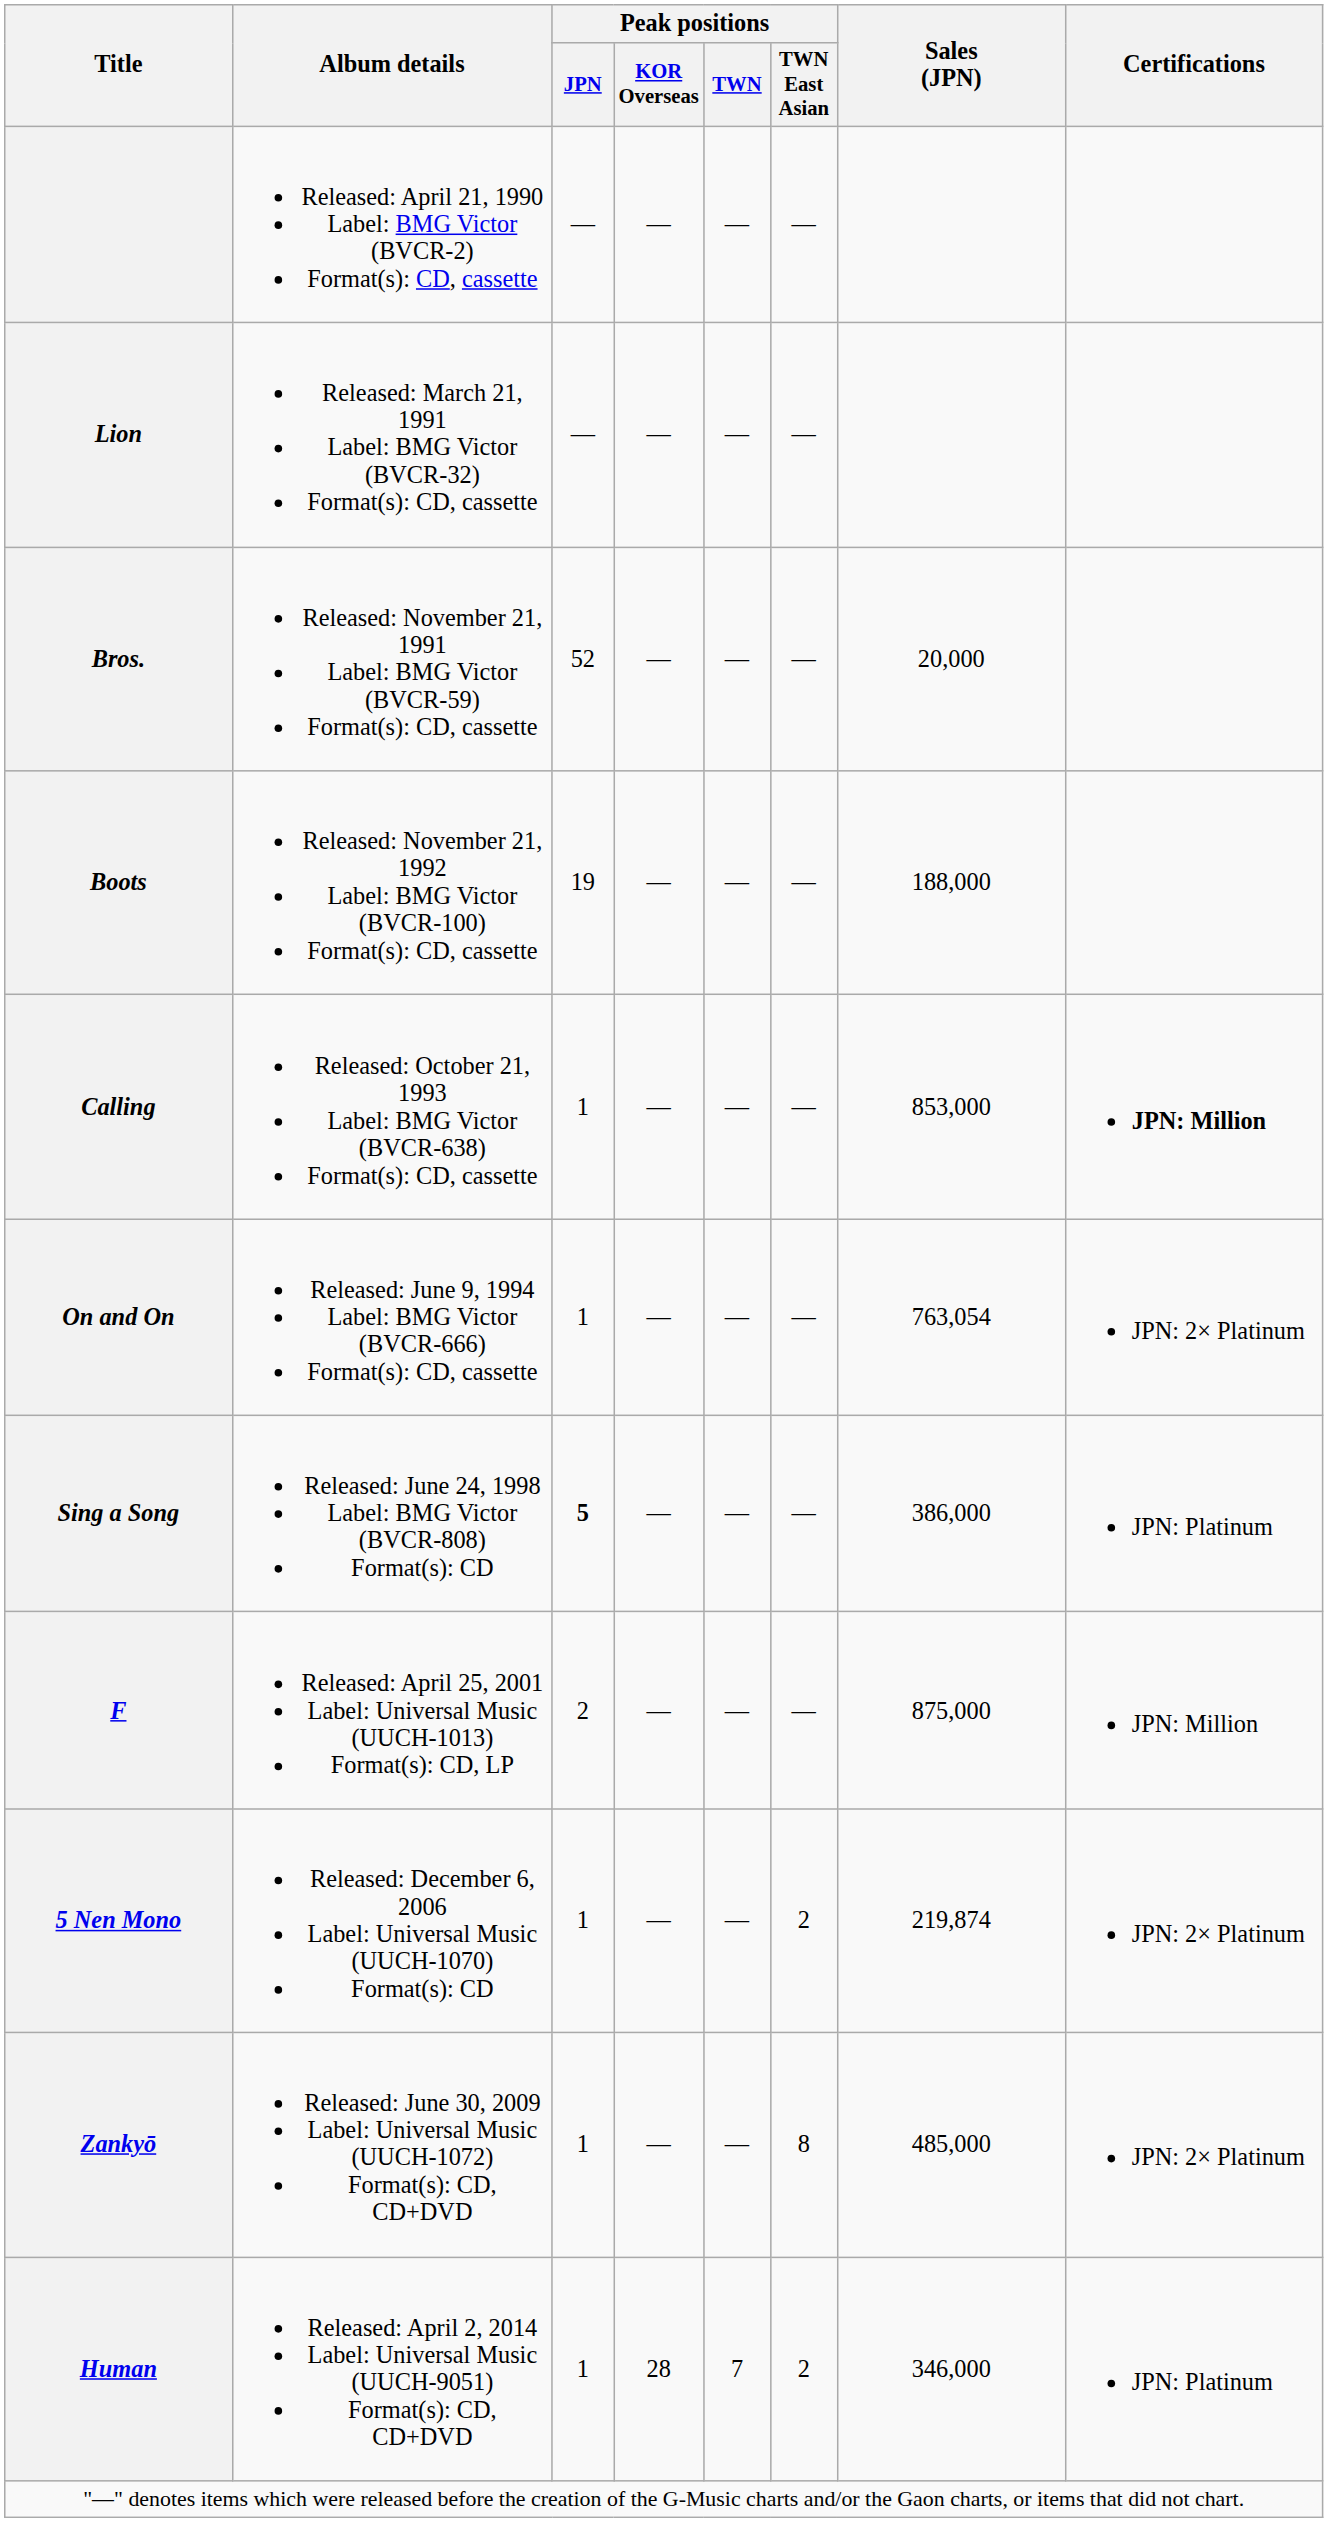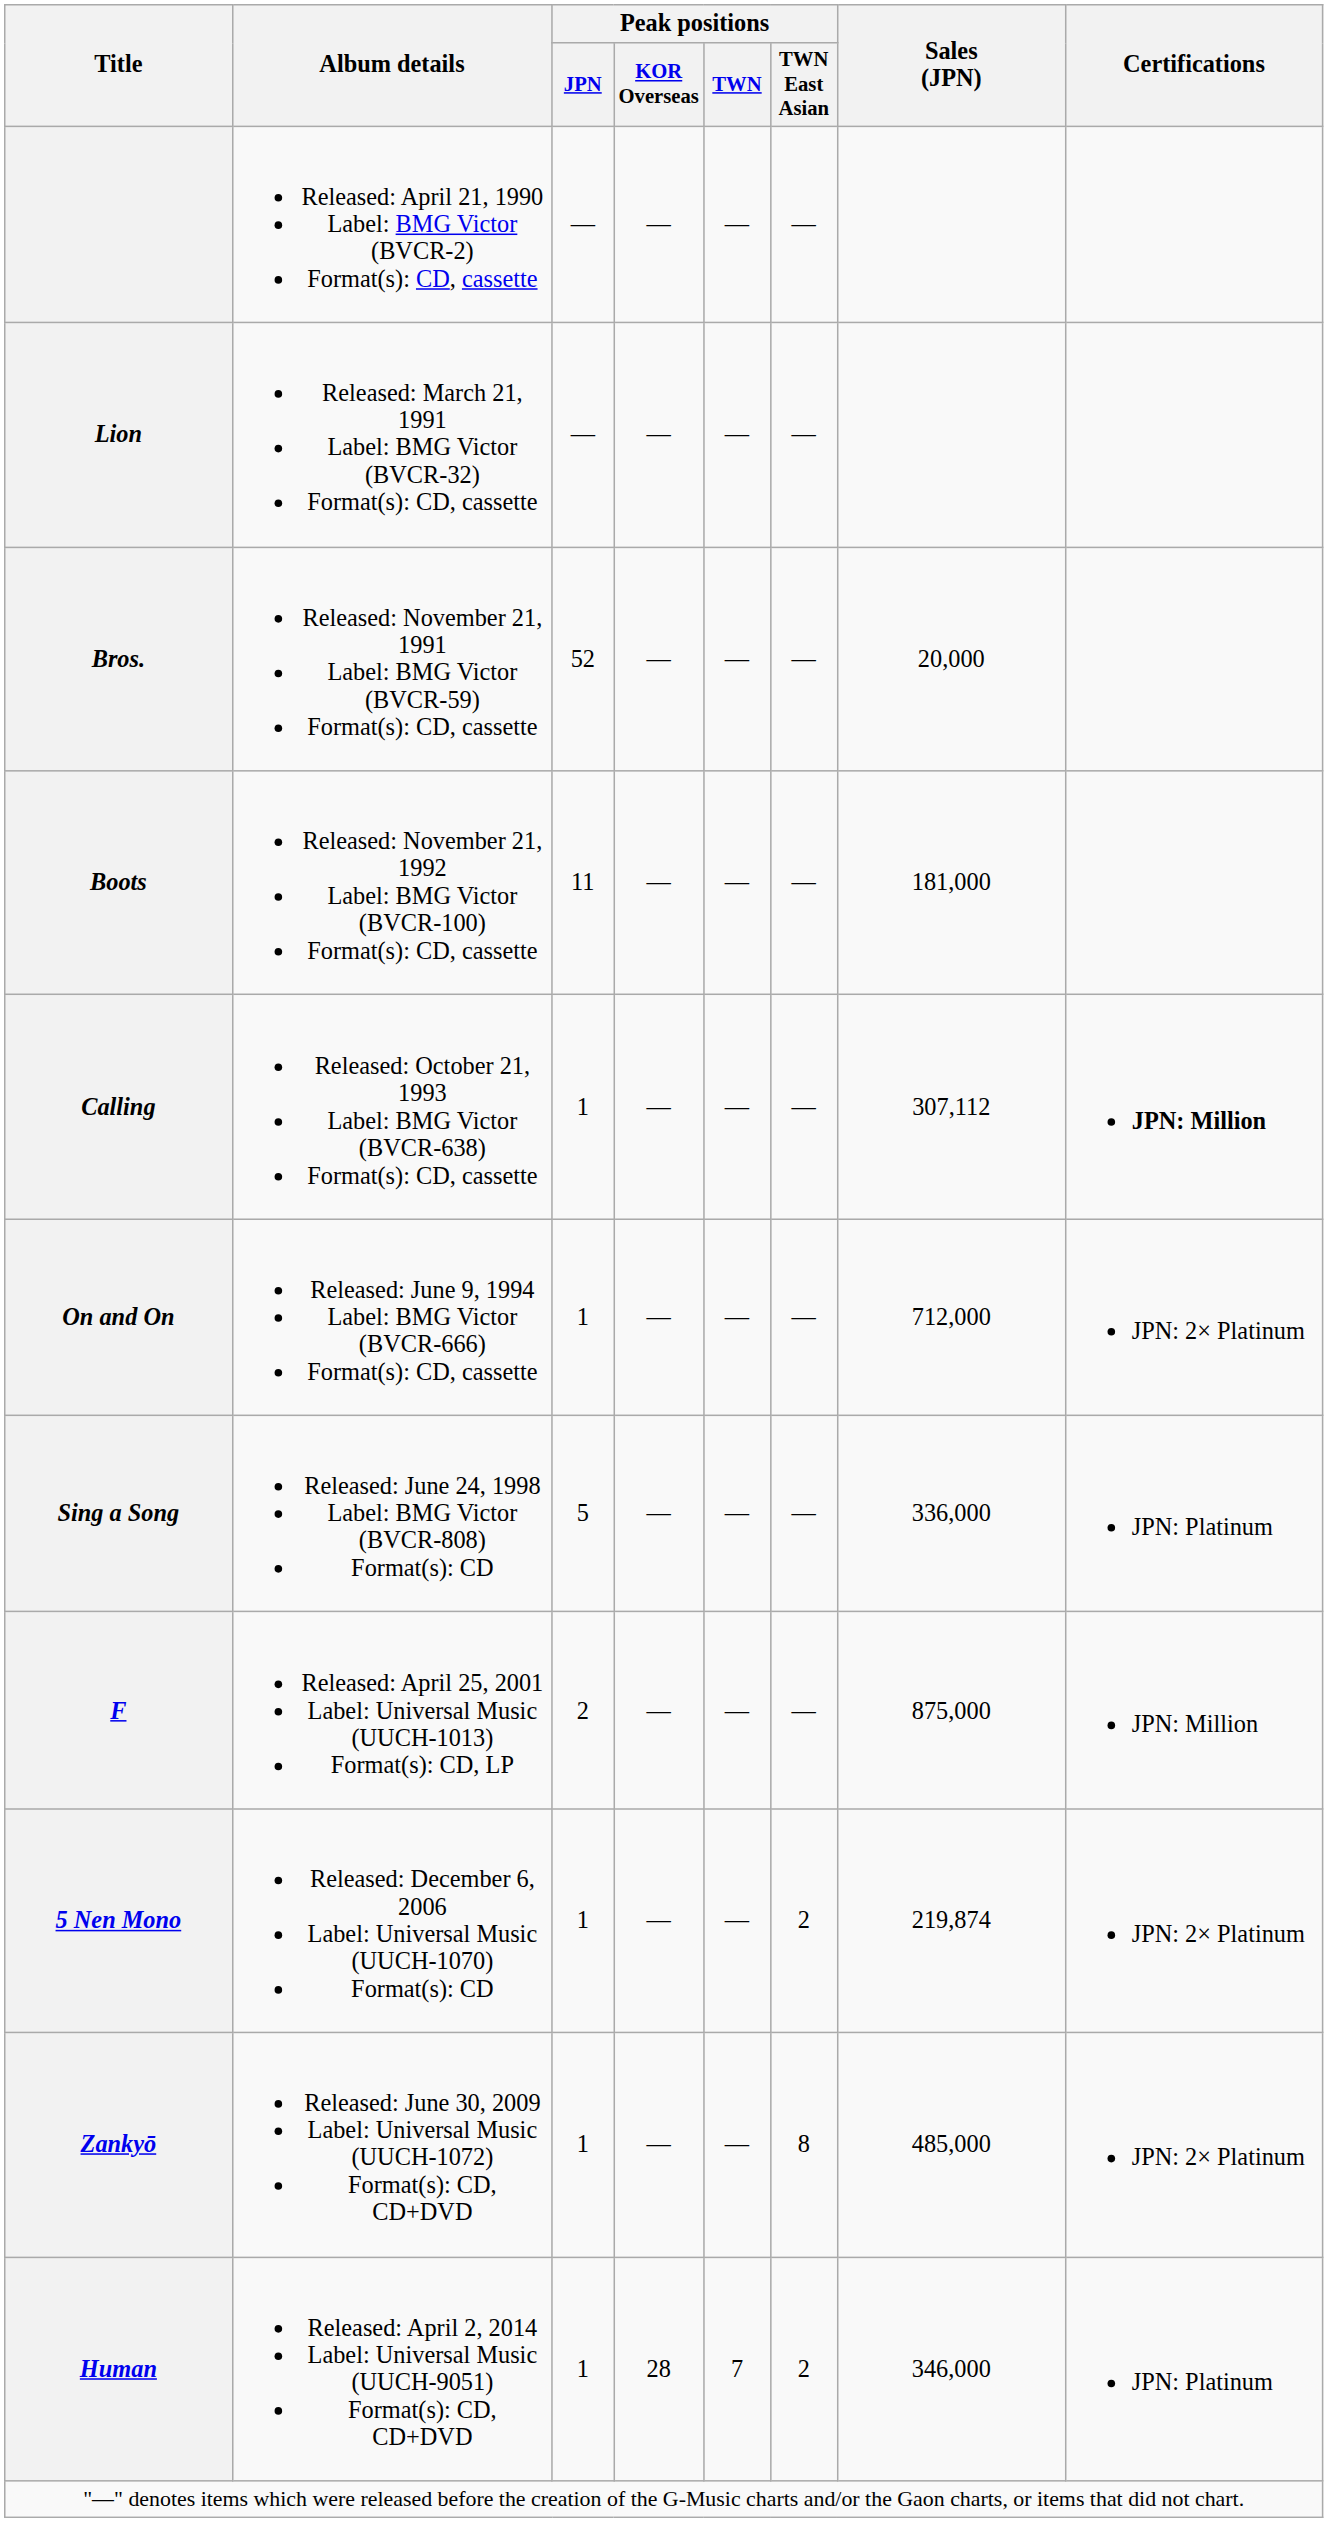Boots | Peak positions / JPN: 19 -> 11
Boots | Sales (JPN): 188,000 -> 181,000
Calling | Sales (JPN): 853,000 -> 307,112
On and On | Sales (JPN): 763,054 -> 712,000
Sing a Song | Peak positions / JPN: bold -> normal
Sing a Song | Sales (JPN): 386,000 -> 336,000
